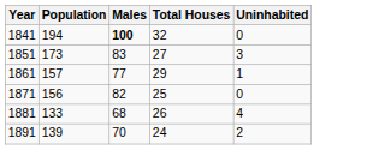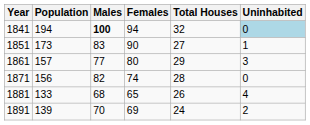+ column: Females | 94 | 90 | 80 | 74 | 65 | 69
1841 | Uninhabited: no background -> lightblue background
1851 | Uninhabited: 3 -> 1
1861 | Uninhabited: 1 -> 3
1871 | Total Houses: 25 -> 28
